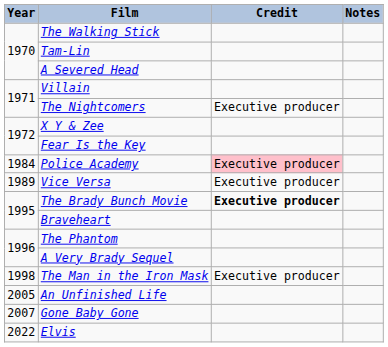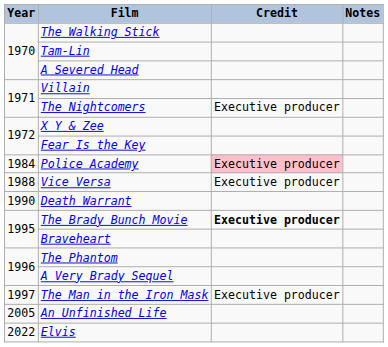Vice Versa | Year: 1989 -> 1988
+ row: 1990 | Death Warrant
The Man in the Iron Mask | Year: 1998 -> 1997
- row: 2007 | Gone Baby Gone
